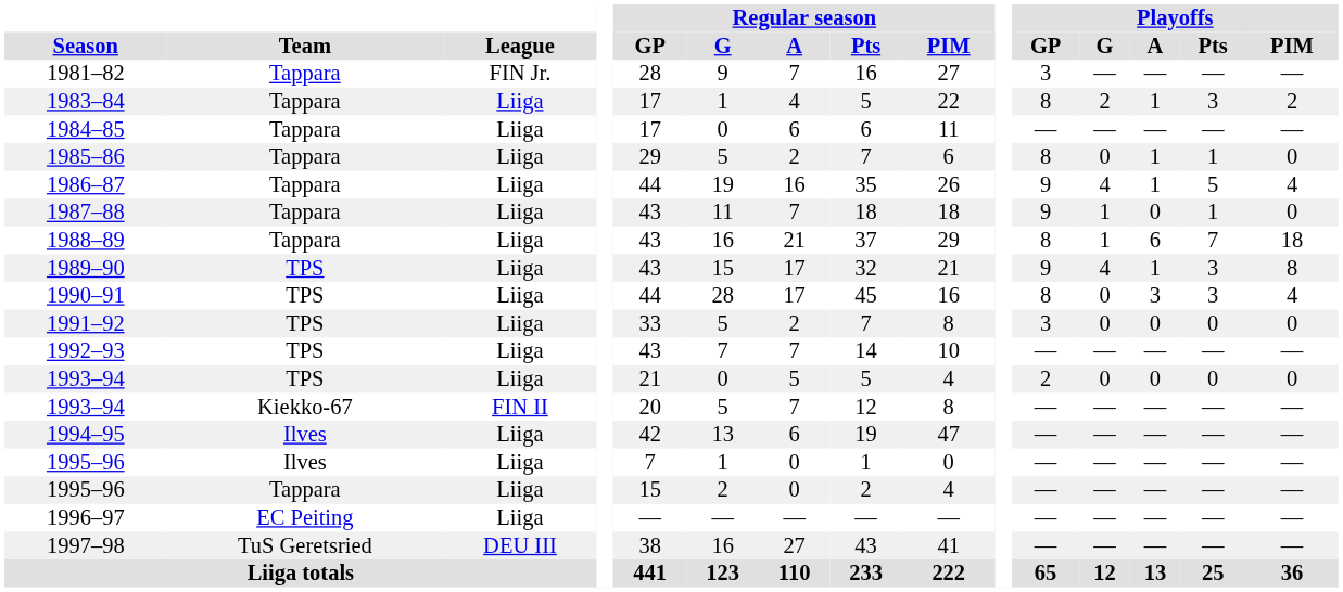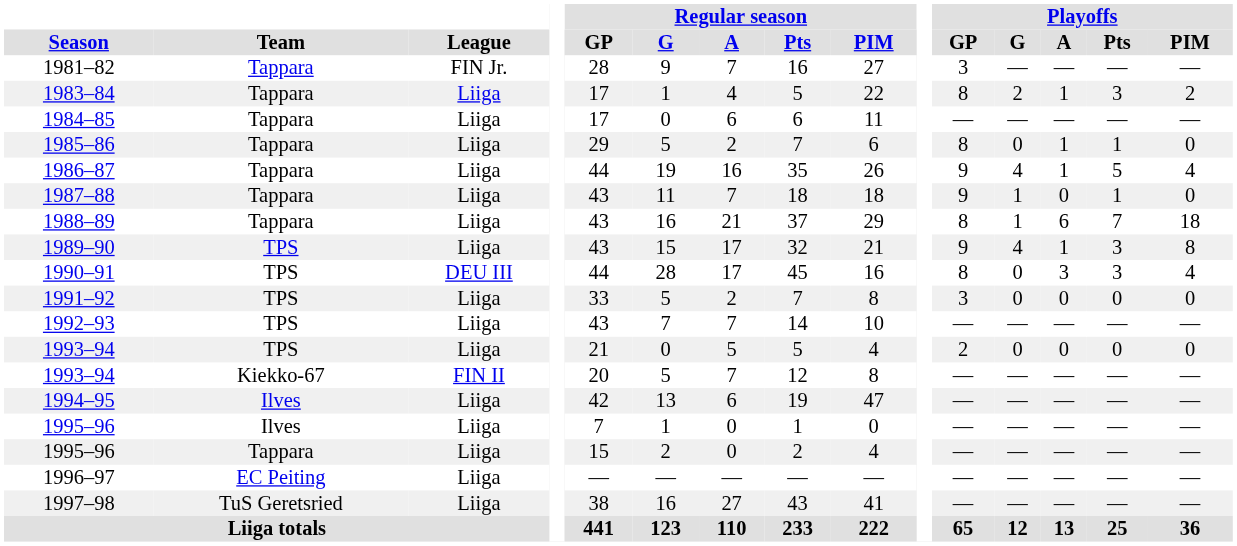1990–91 | League: Liiga -> DEU III
1997–98 | League: DEU III -> Liiga
